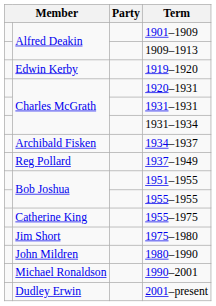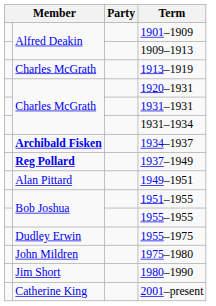+ row: Charles McGrath | 1913–1919
- row: Edwin Kerby | 1919–1920
1934–1937 | column 2: normal -> bold
1937–1949 | column 2: normal -> bold
+ row: Alan Pittard | 1949–1951
1955–1975 | column 2: Catherine King -> Dudley Erwin
1975–1980 | column 2: Jim Short -> John Mildren
1980–1990 | column 2: John Mildren -> Jim Short
- row: Michael Ronaldson | 1990–2001
2001–present | column 2: Dudley Erwin -> Catherine King
